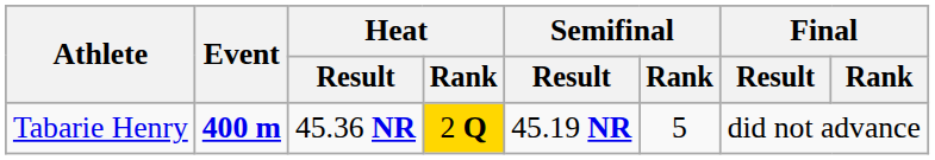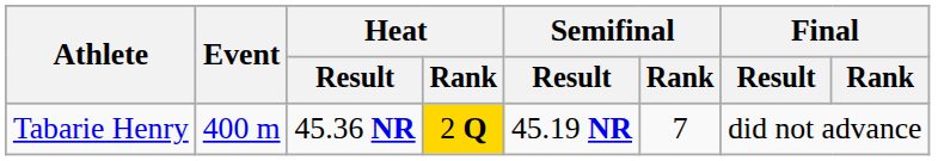Tabarie Henry | Event: bold -> normal
Tabarie Henry | Semifinal / Rank: 5 -> 7
